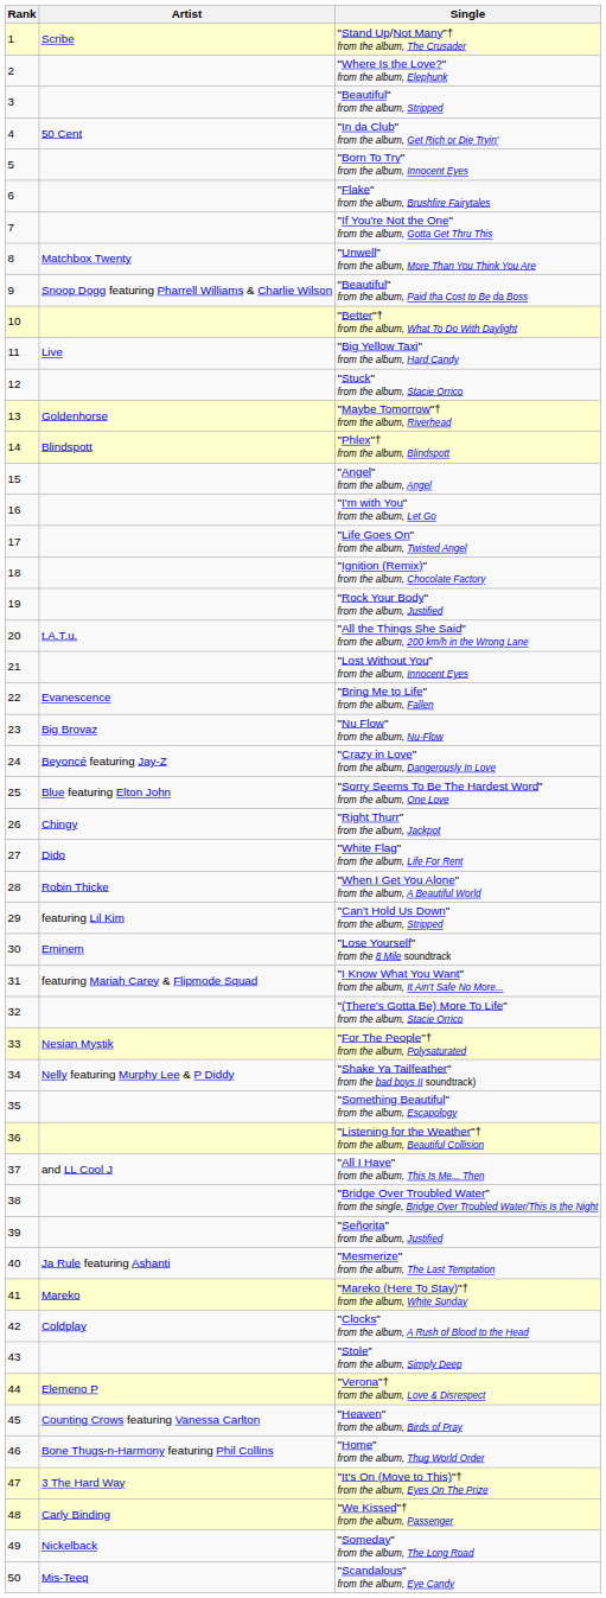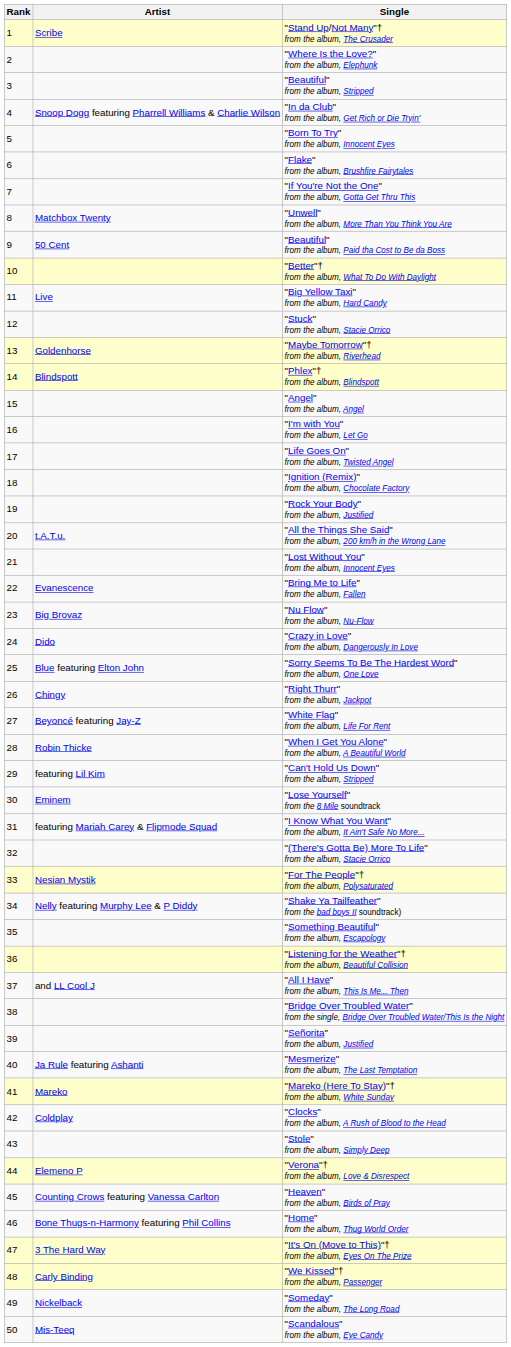"In da Club" from the album, Get Rich or Die Tryin' | Artist: 50 Cent -> Snoop Dogg featuring Pharrell Williams & Charlie Wilson
"Beautiful" from the album, Paid tha Cost to Be da Boss | Artist: Snoop Dogg featuring Pharrell Williams & Charlie Wilson -> 50 Cent
"Crazy in Love" from the album, Dangerously In Love | Artist: Beyoncé featuring Jay-Z -> Dido
"White Flag" from the album, Life For Rent | Artist: Dido -> Beyoncé featuring Jay-Z
